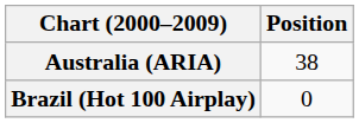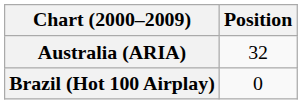Australia (ARIA) | Position: 38 -> 32
